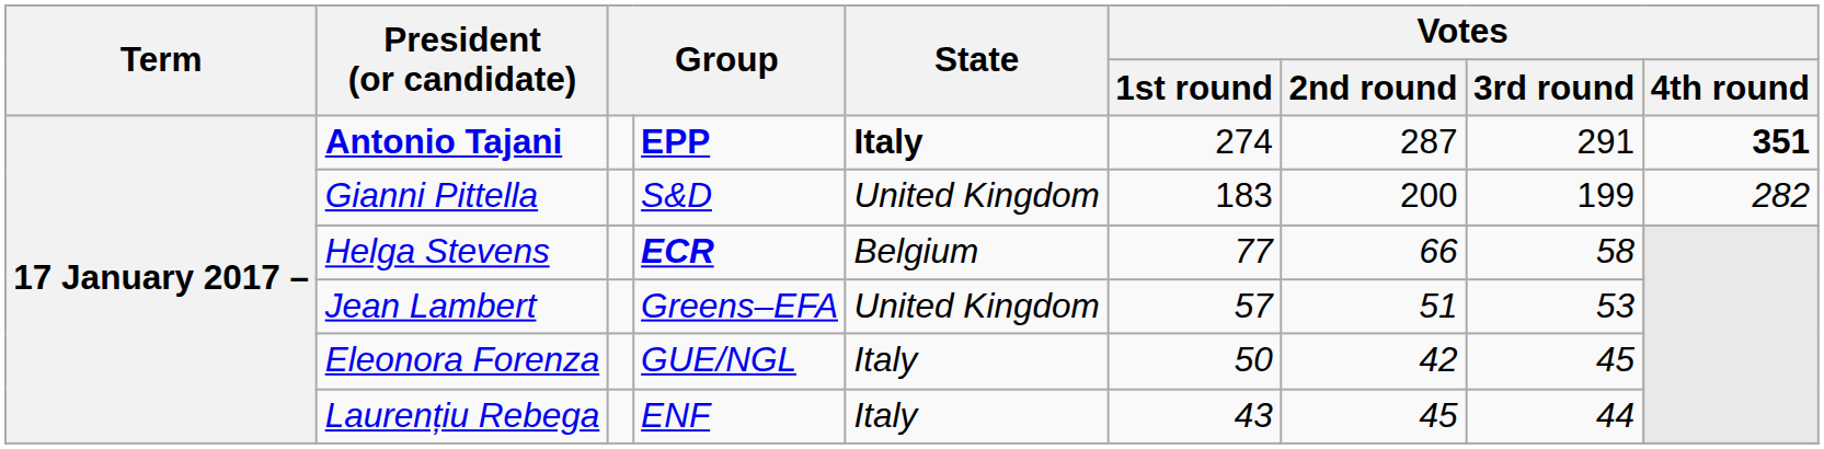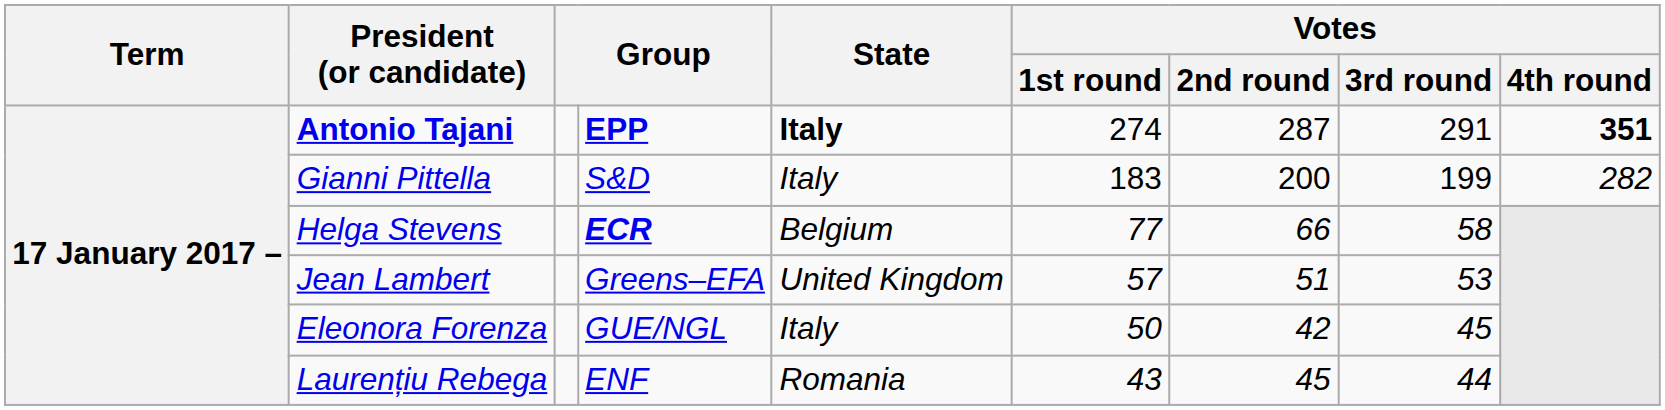Gianni Pittella | State: United Kingdom -> Italy
Laurențiu Rebega | State: Italy -> Romania
